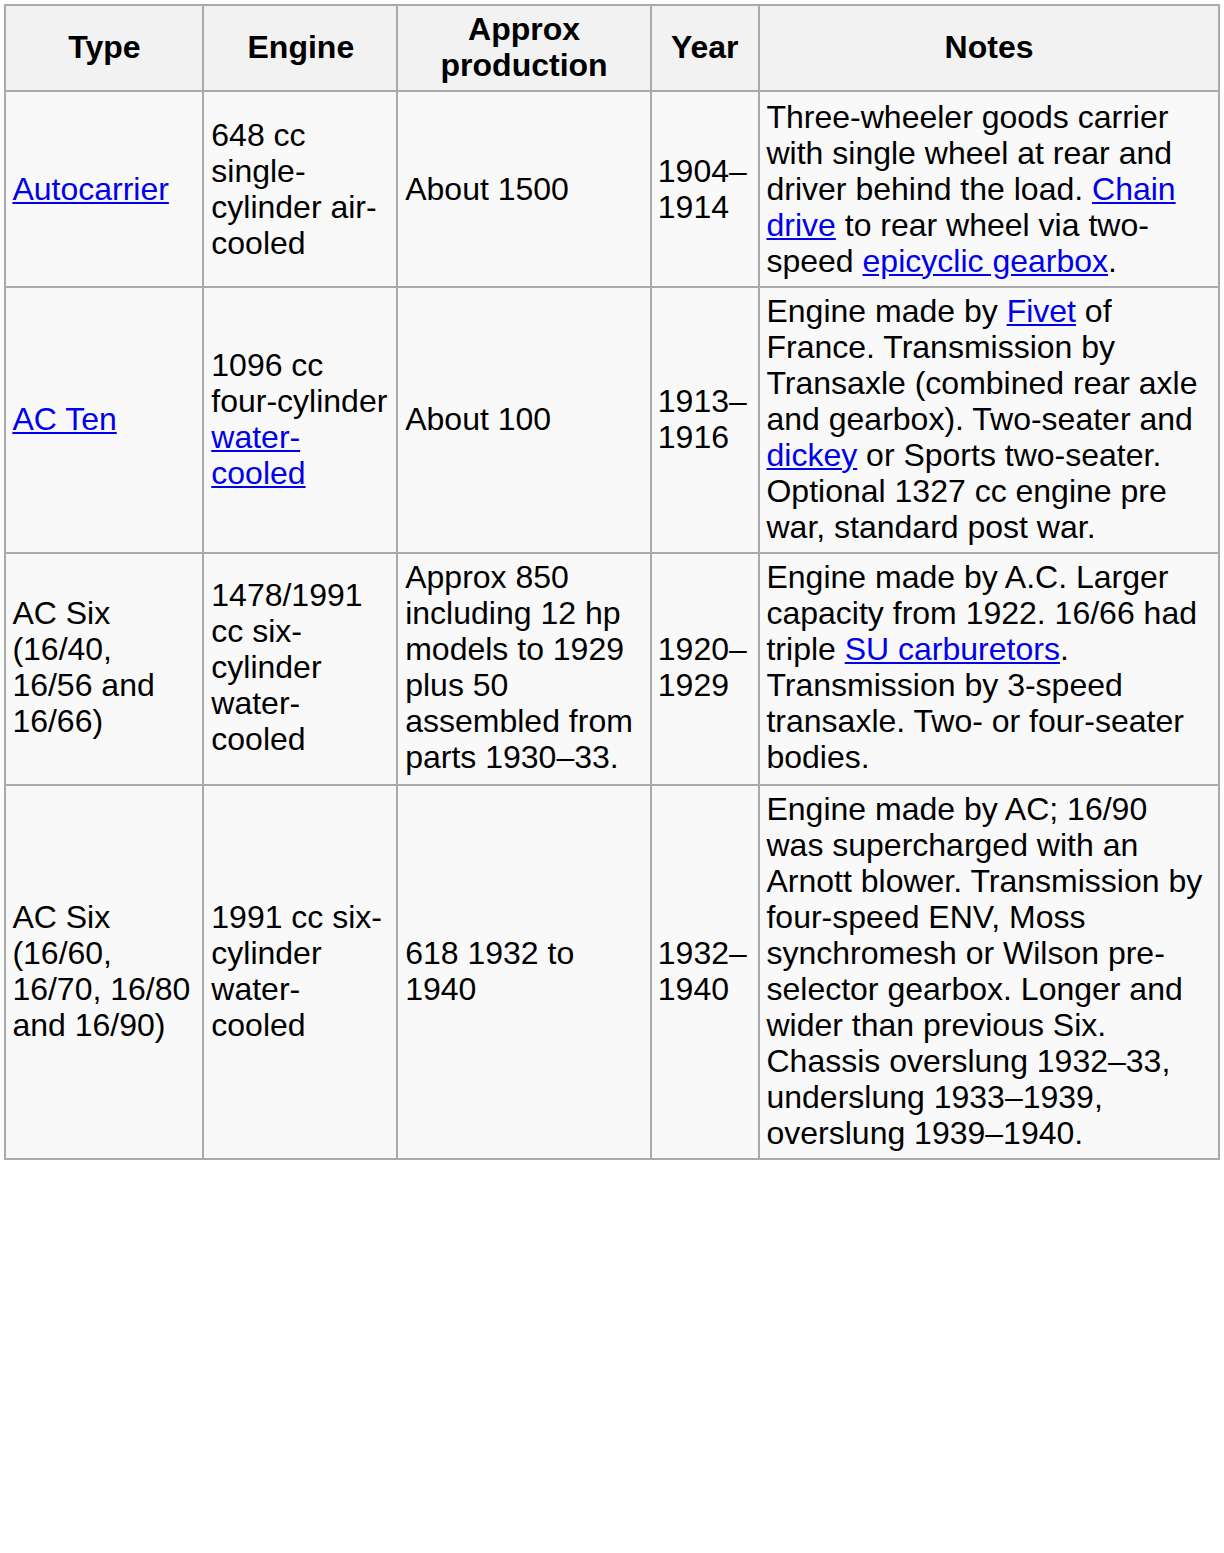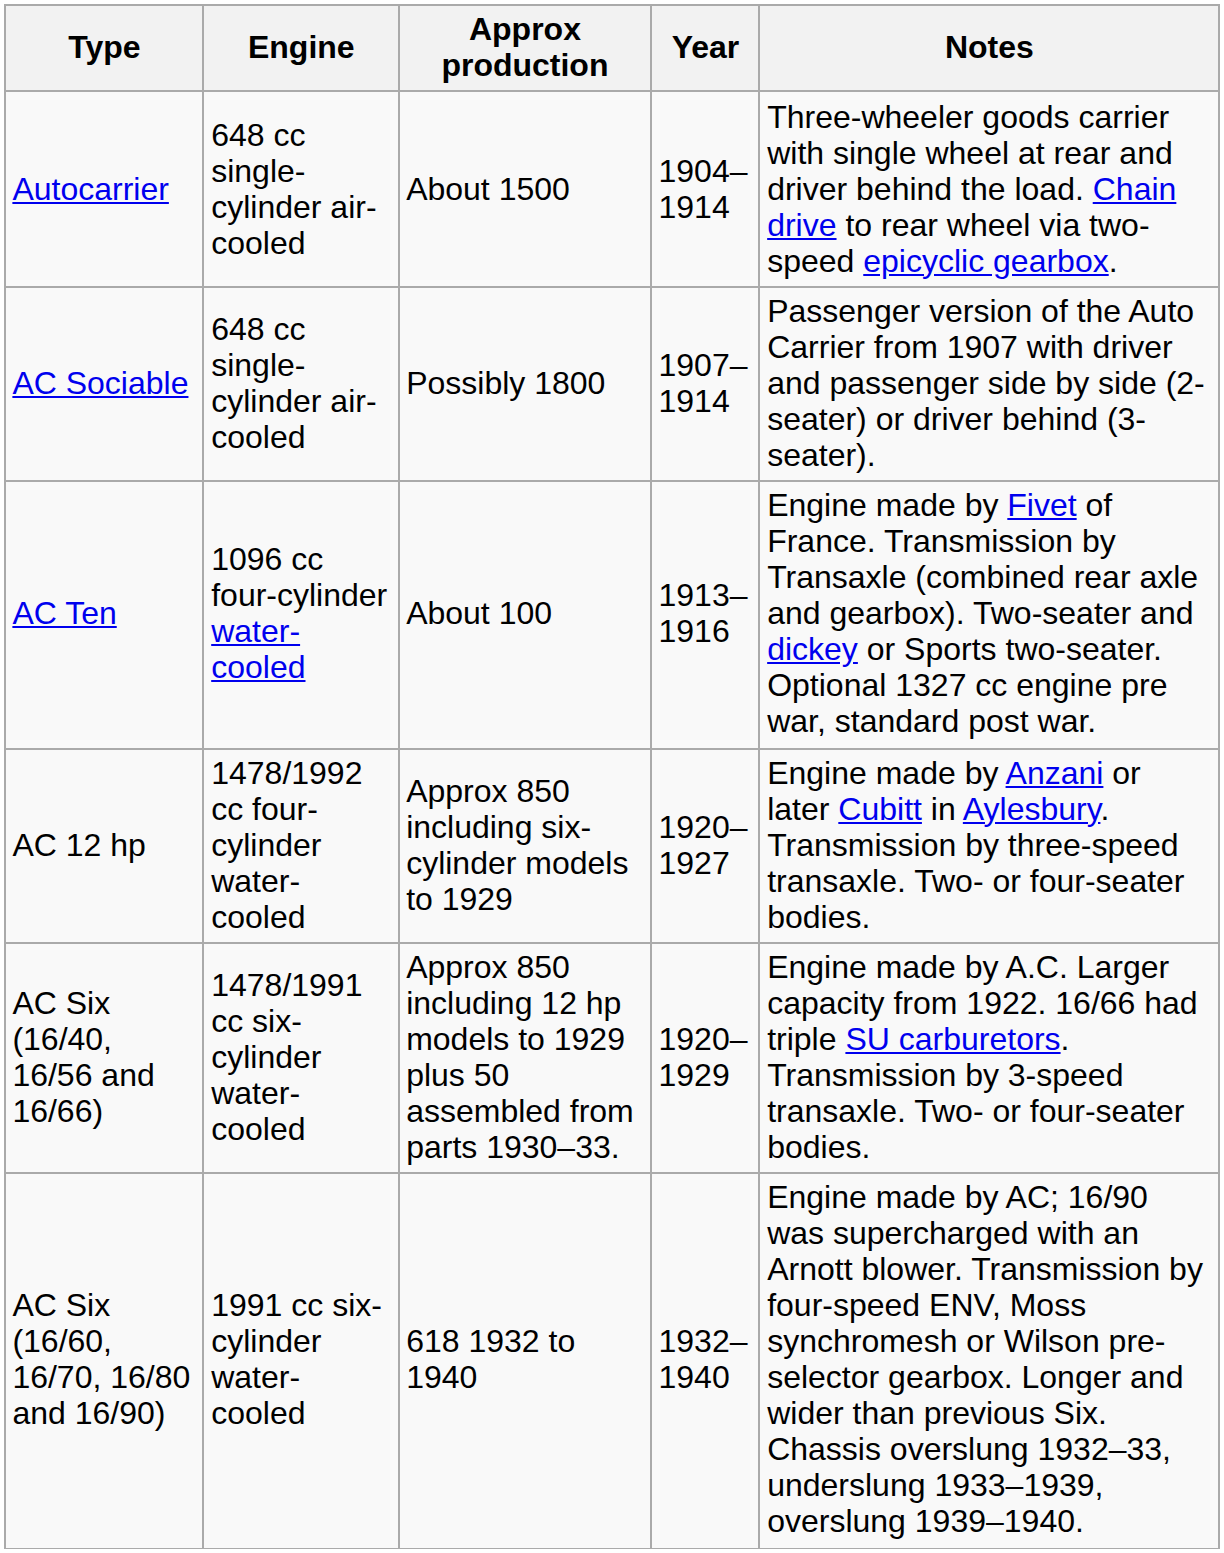+ row: AC Sociable | 648 cc single-cylinder air-cooled | Possibly 1800 | 1907–1914 | Passenger version of the Auto Carrier from 1907 with driver and passenger side by side (2-seater) or driver behind (3-seater).
+ row: AC 12 hp | 1478/1992 cc four-cylinder water-cooled | Approx 850 including six-cylinder models to 1929 | 1920–1927 | Engine made by Anzani or later Cubitt in Aylesbury. Transmission by three-speed transaxle. Two- or four-seater bodies.
